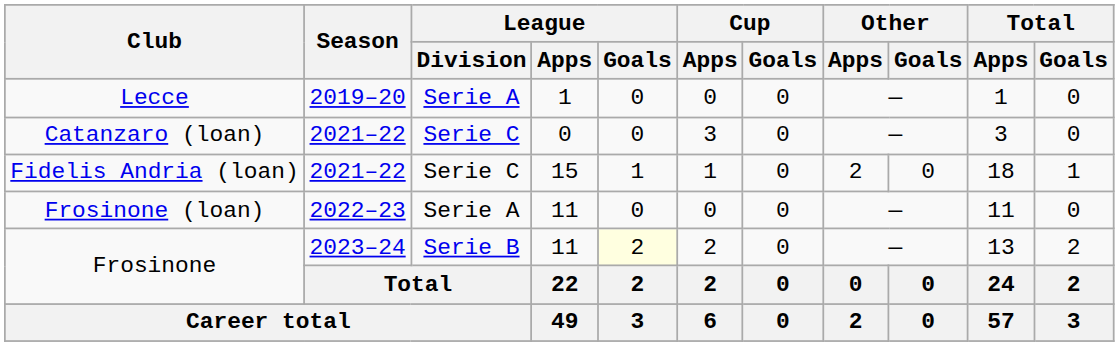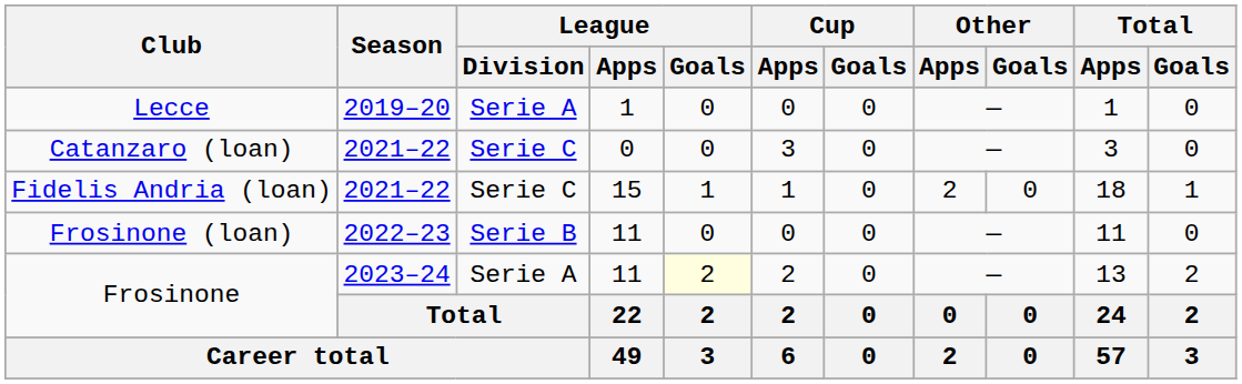Frosinone (loan) | League / Division: Serie A -> Serie B
Frosinone / 2023–24 | League / Division: Serie B -> Serie A
